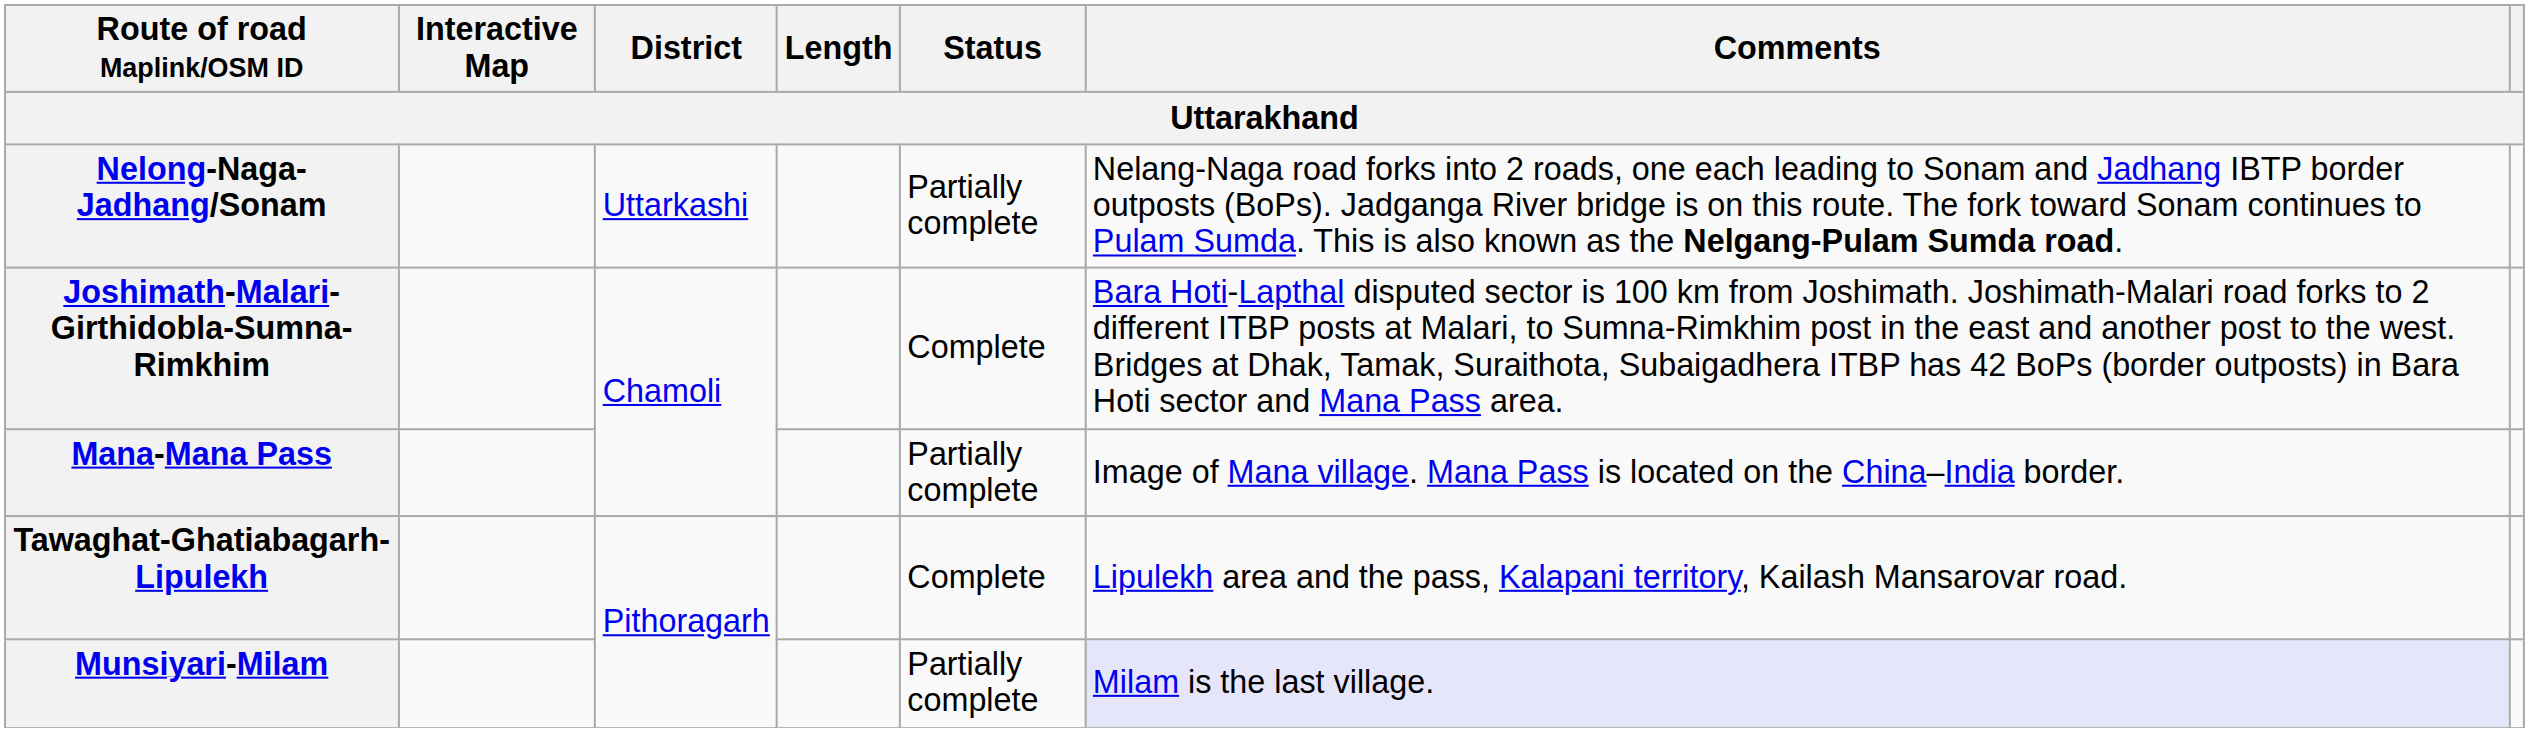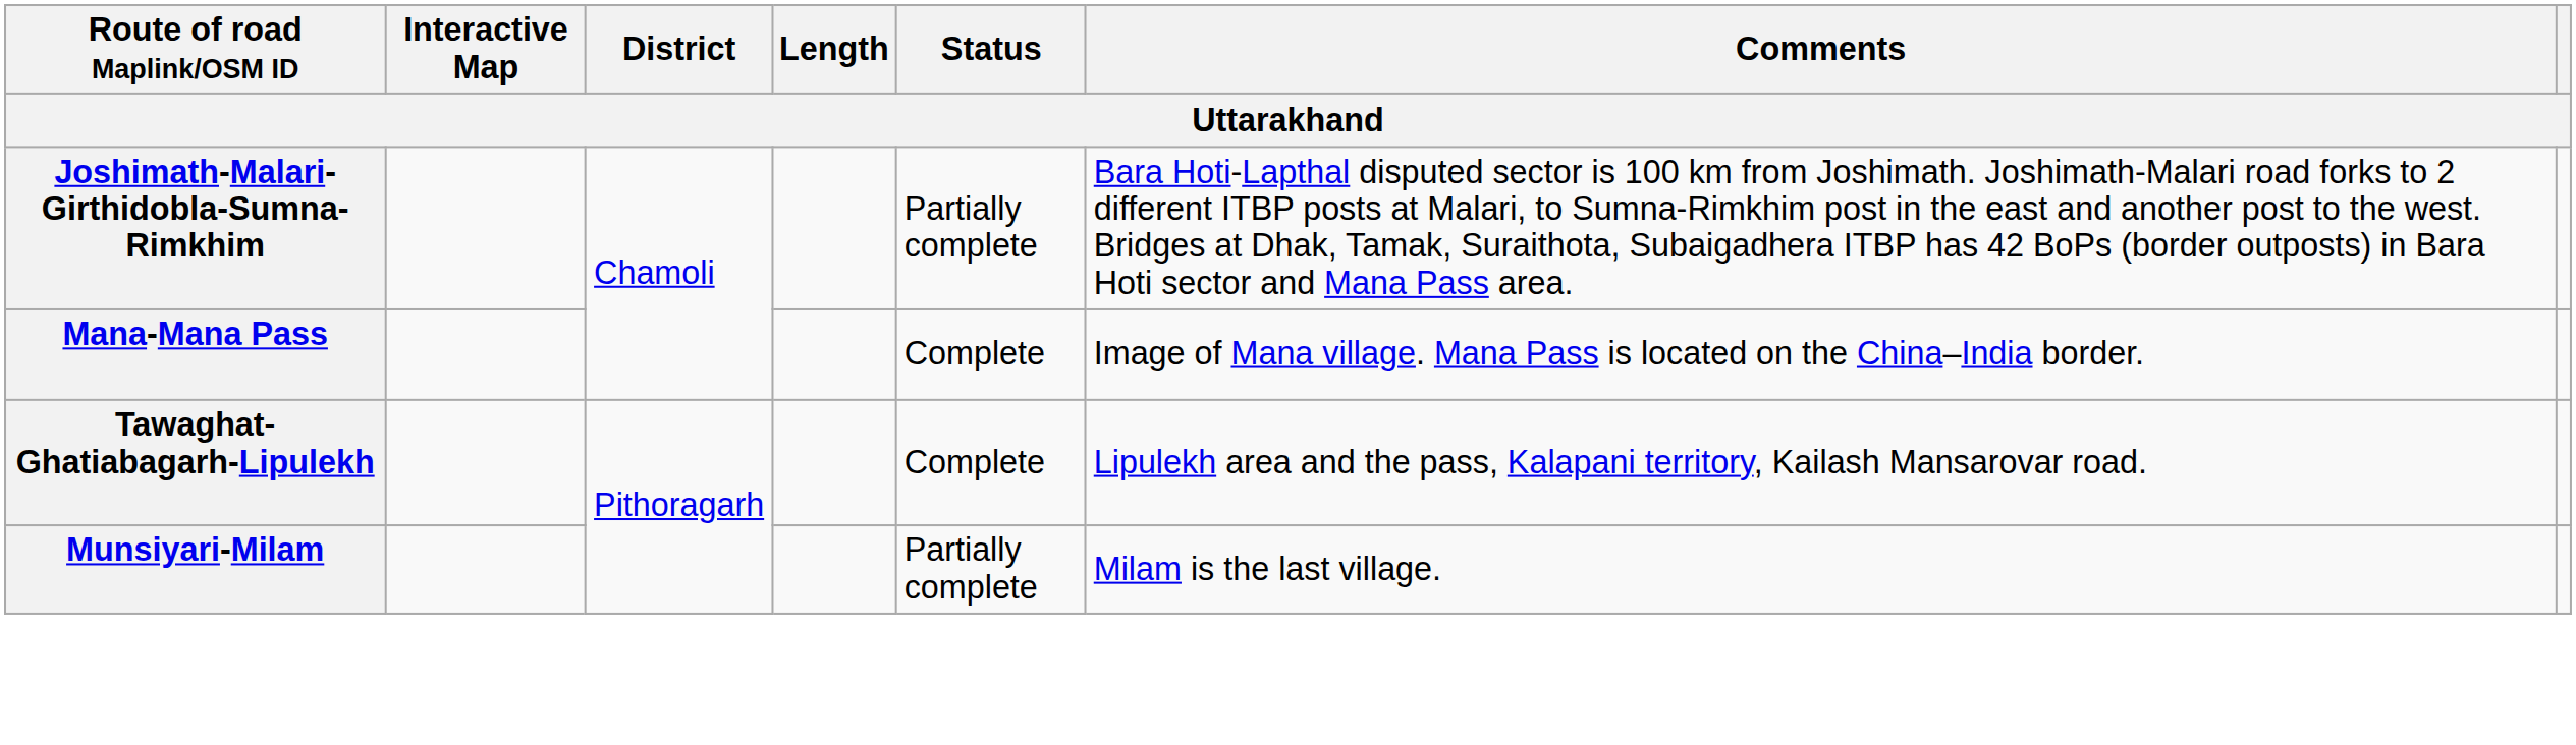- row: Nelong-Naga-Jadhang/Sonam | Uttarkashi | Partially complete | Nelang-Naga road forks into 2 roads, one each leading to Sonam and Jadhang IBTP border outposts (BoPs). Jadganga River bridge is on this route. The fork toward Sonam continues to Pulam Sumda. This is also known as the Nelgang-Pulam Sumda road.
Joshimath-Malari-Girthidobla-Sumna-Rimkhim | Status: Complete -> Partially complete
Mana-Mana Pass | Status: Partially complete -> Complete
Munsiyari-Milam | Comments: lavender background -> no background
